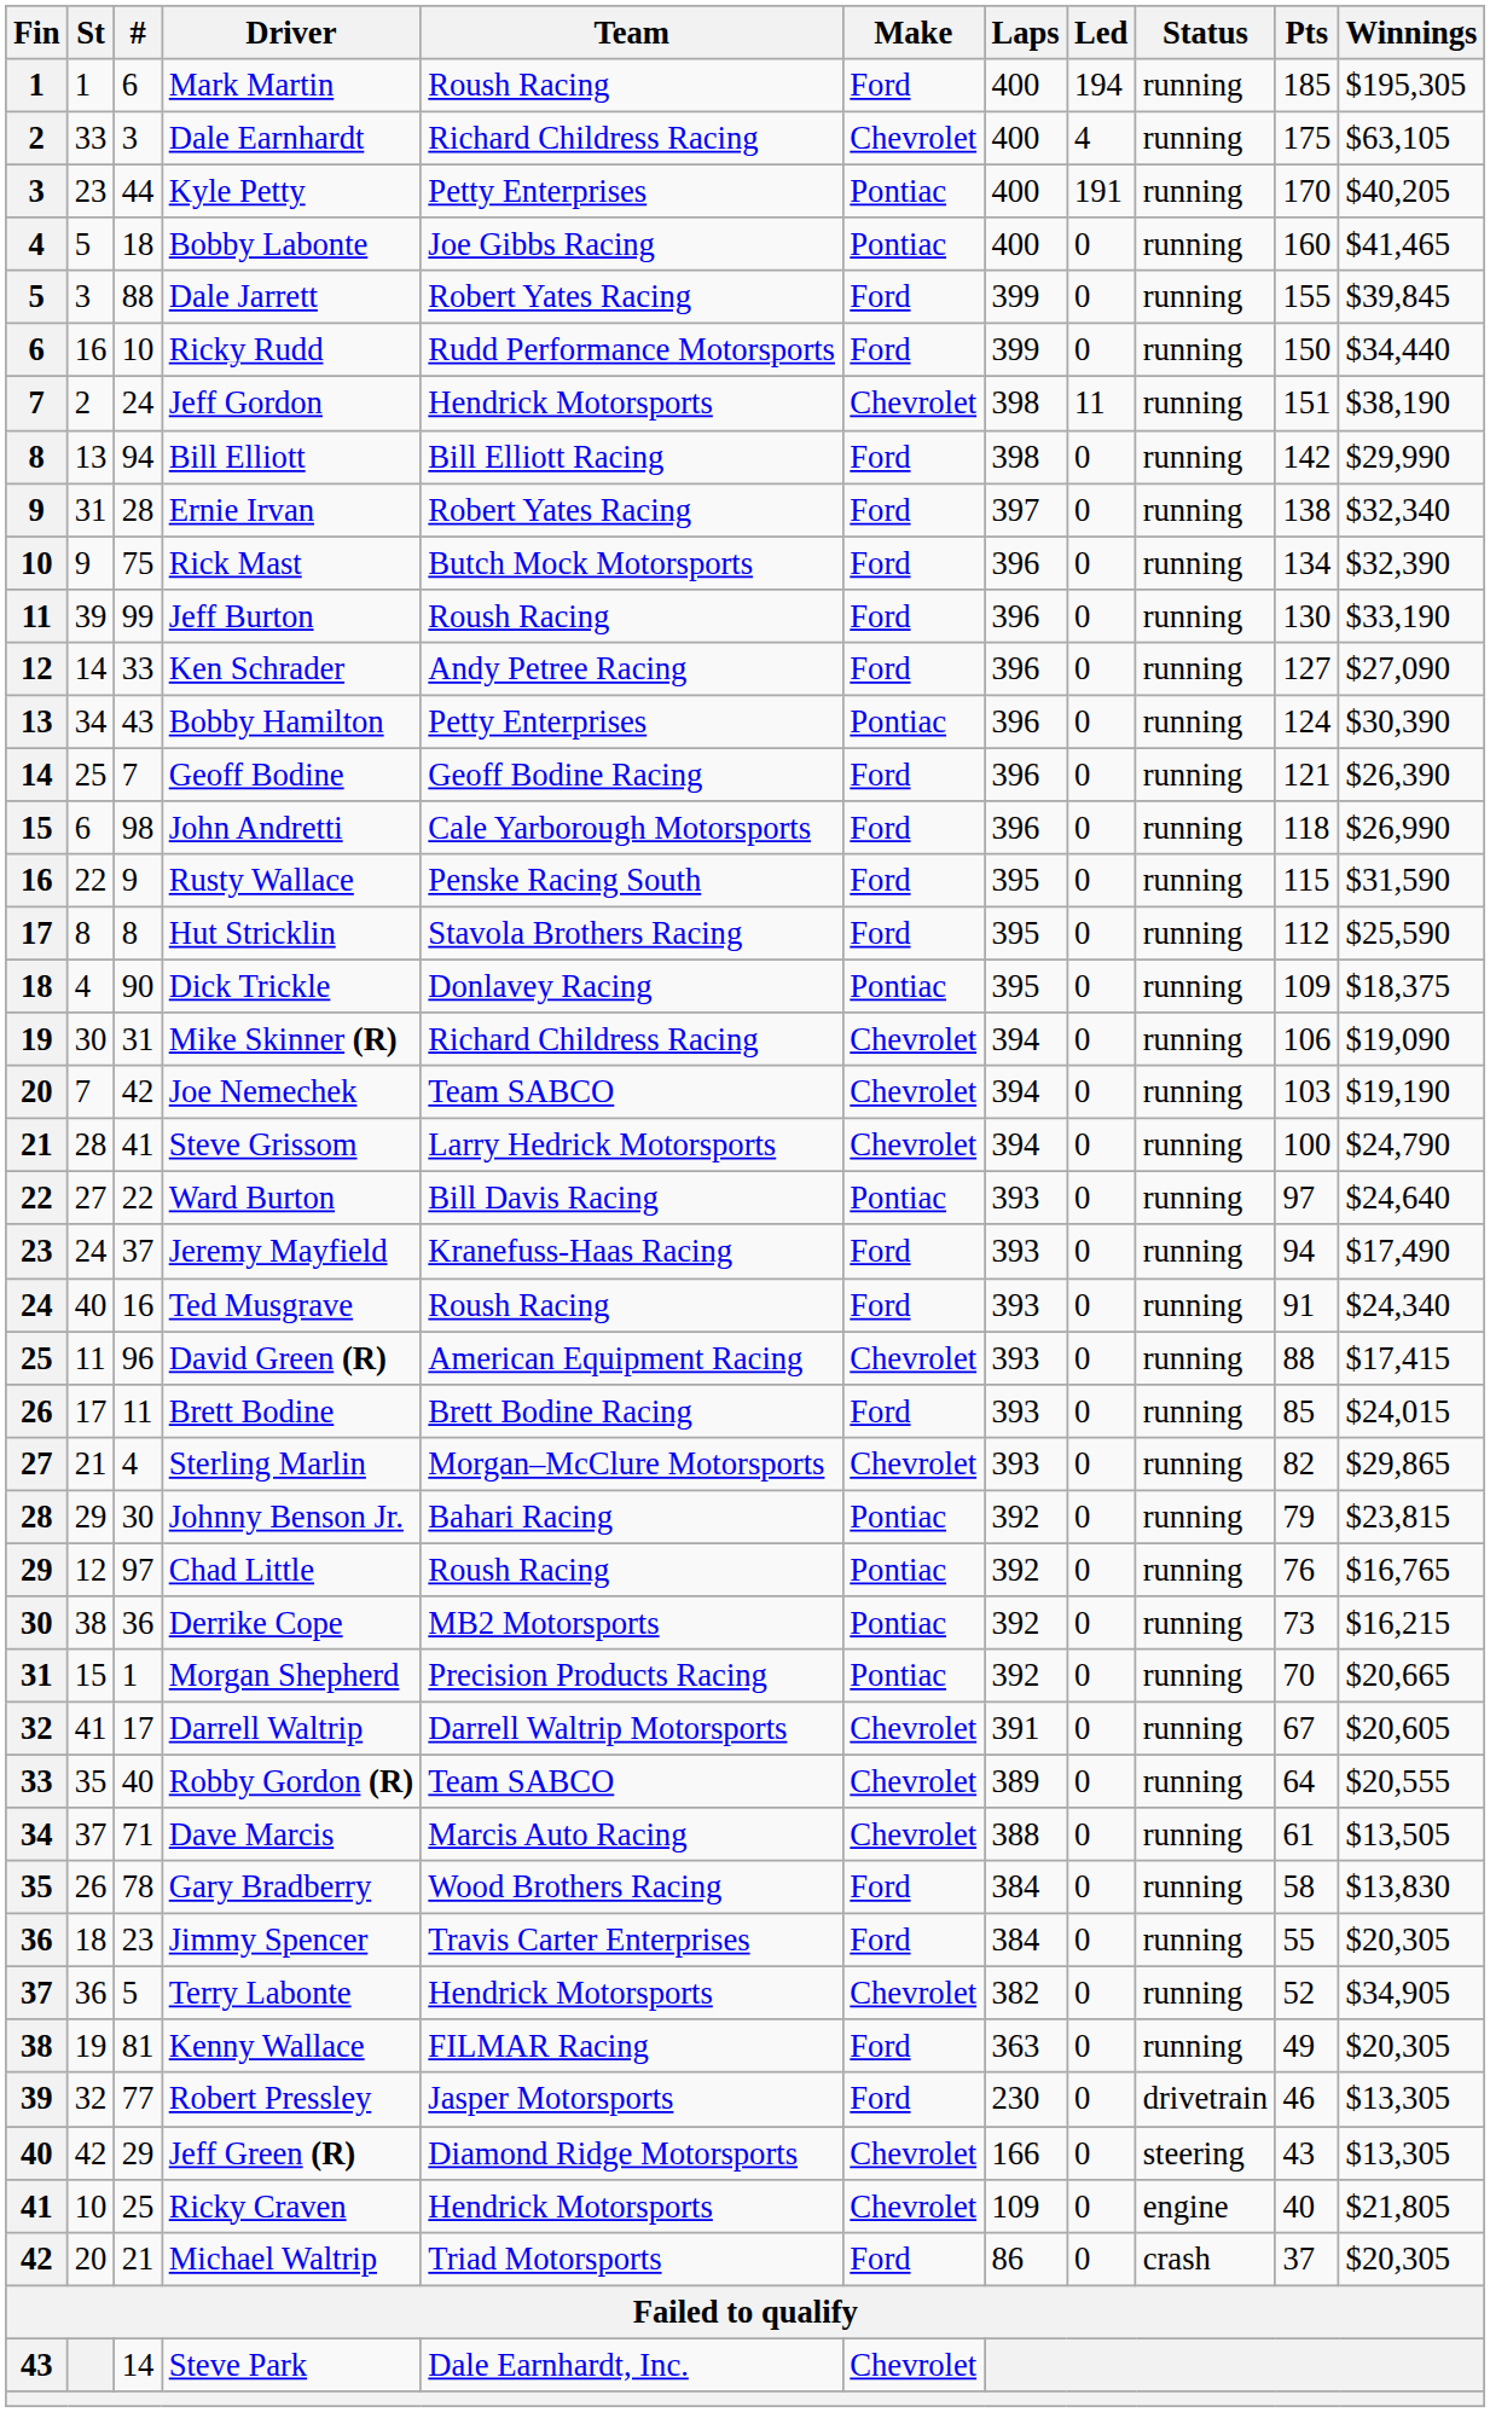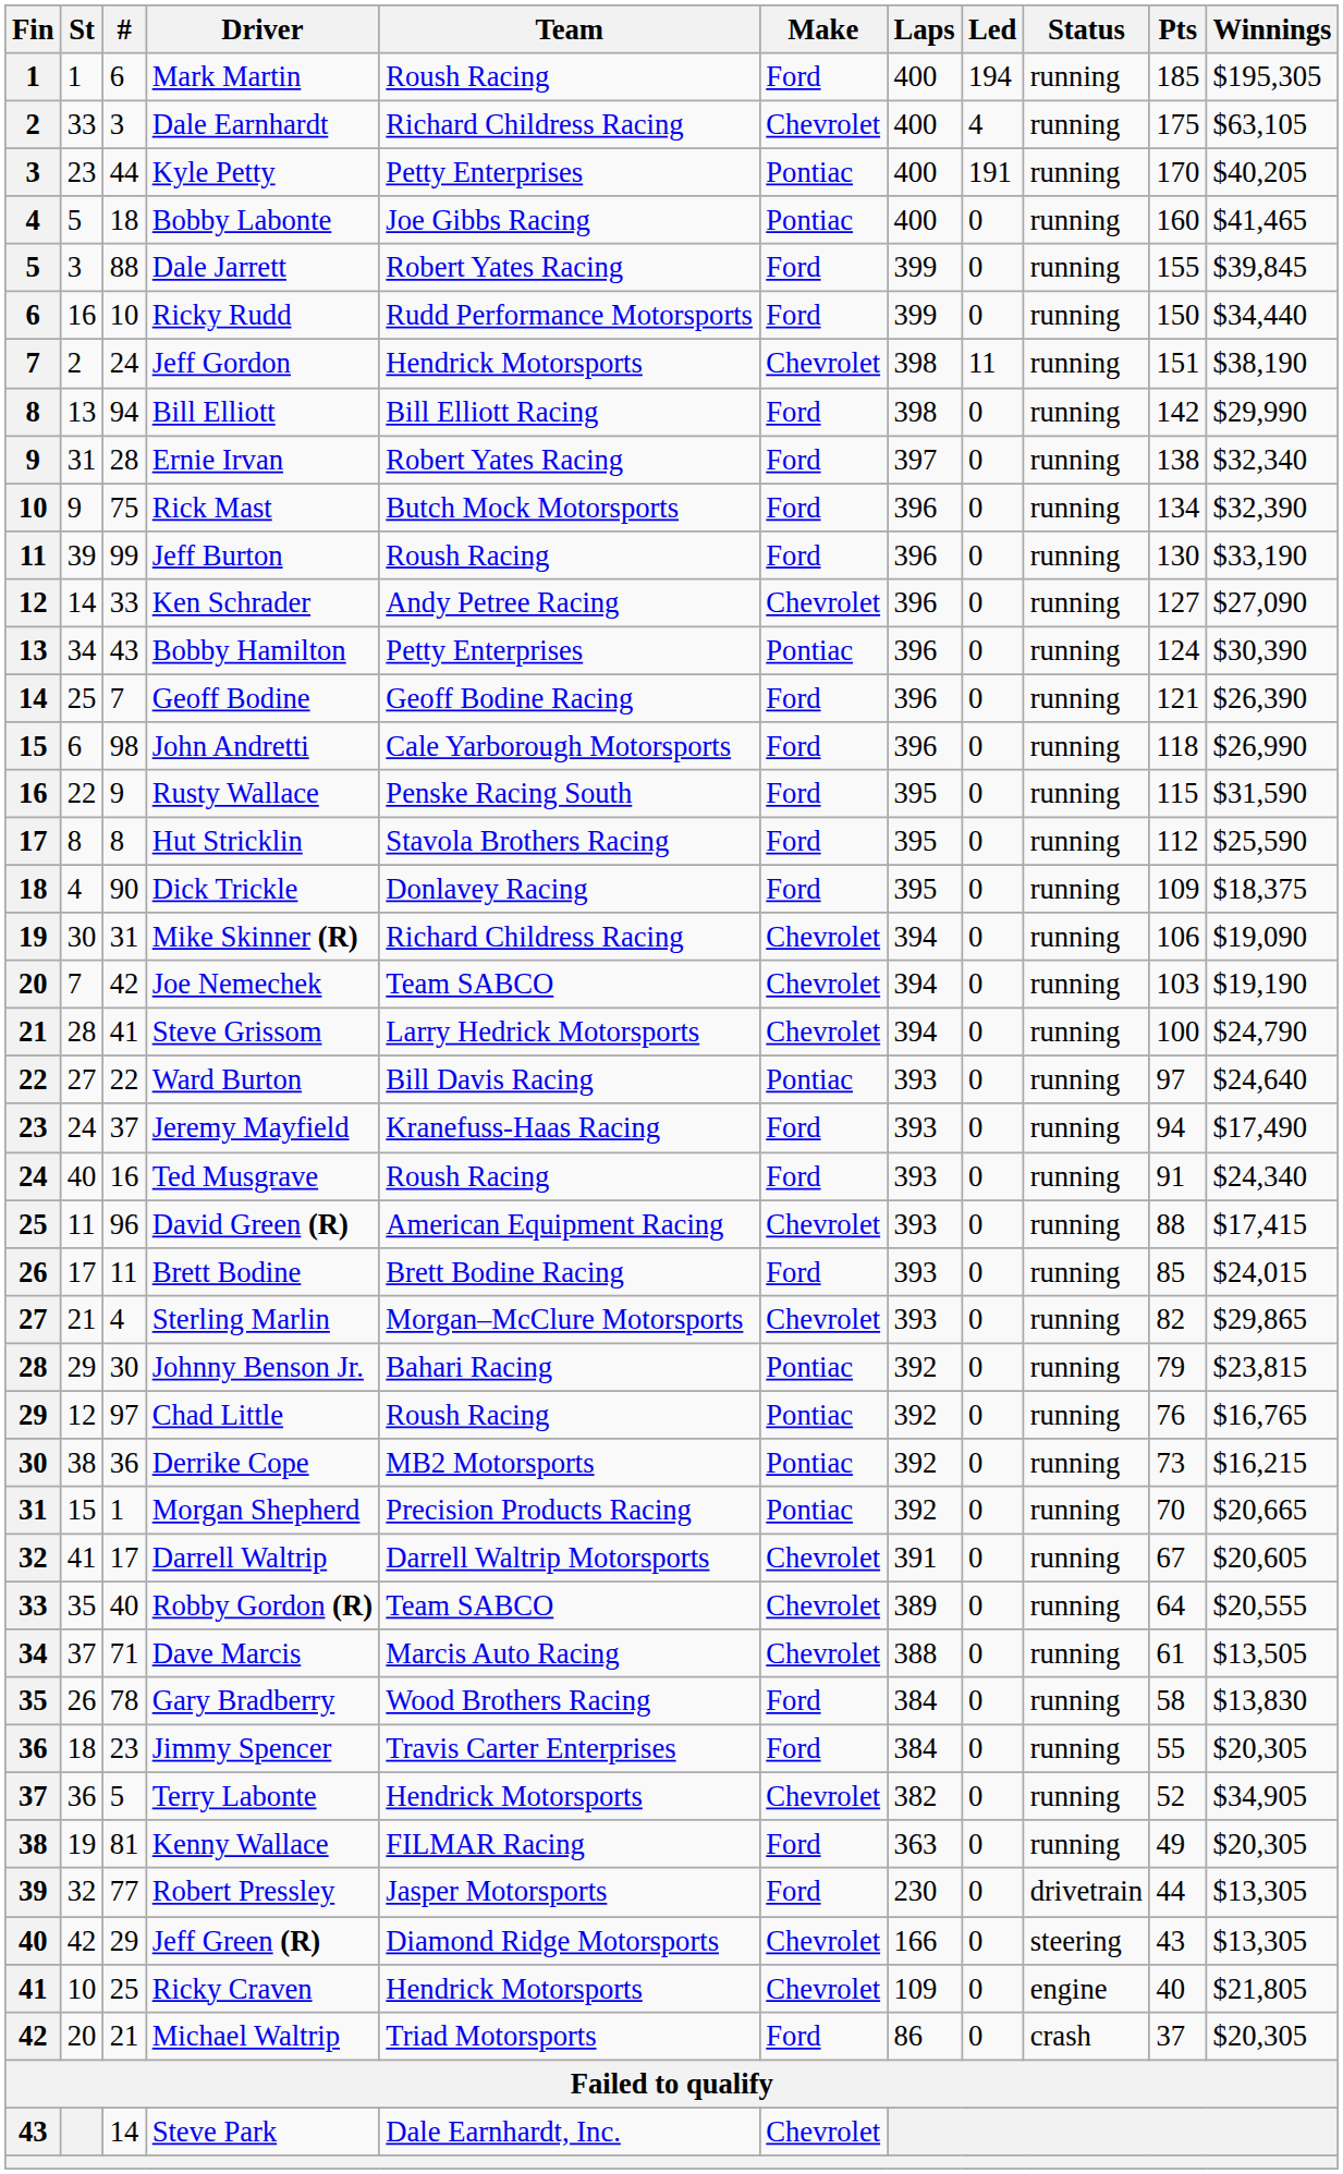Ken Schrader | Make: Ford -> Chevrolet
Dick Trickle | Make: Pontiac -> Ford
Robert Pressley | Pts: 46 -> 44
